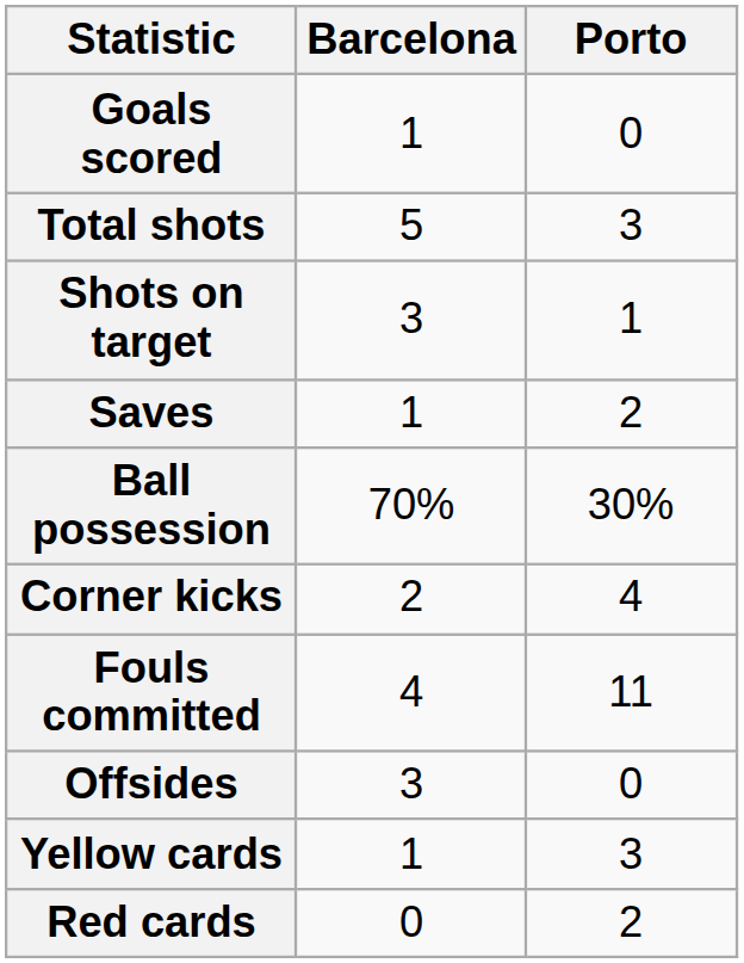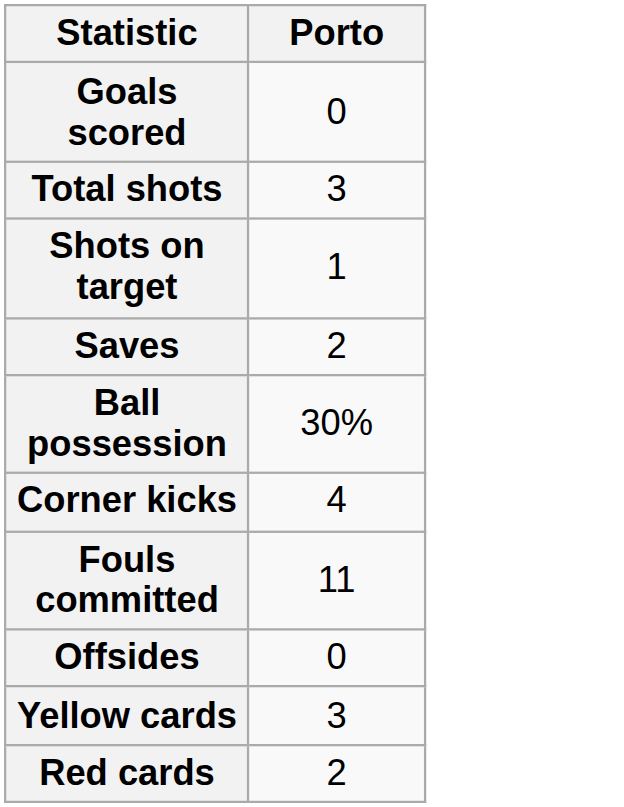- column: Barcelona | 1 | 5 | 3 | 1 | 70% | 2 | 4 | 3 | 1 | 0
